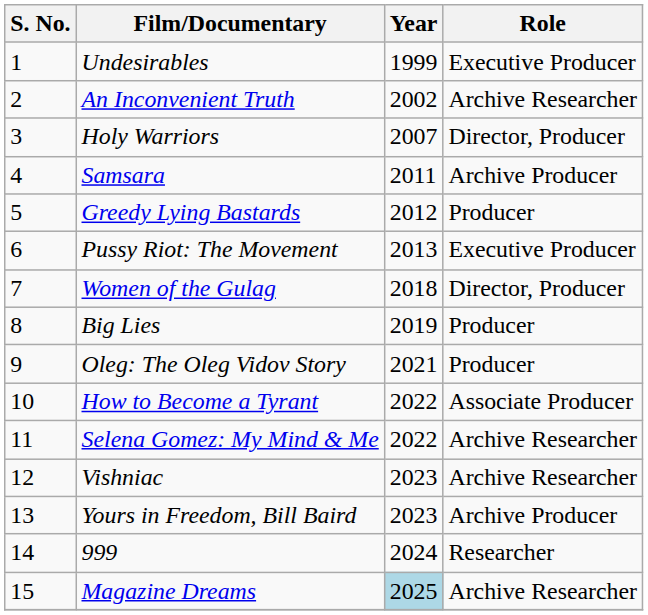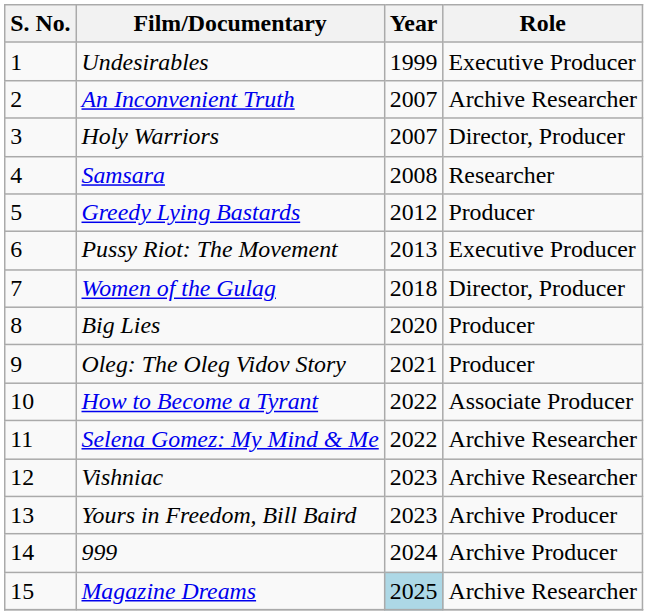An Inconvenient Truth | Year: 2002 -> 2007
Samsara | Year: 2011 -> 2008
Samsara | Role: Archive Producer -> Researcher
Big Lies | Year: 2019 -> 2020
999 | Role: Researcher -> Archive Producer
